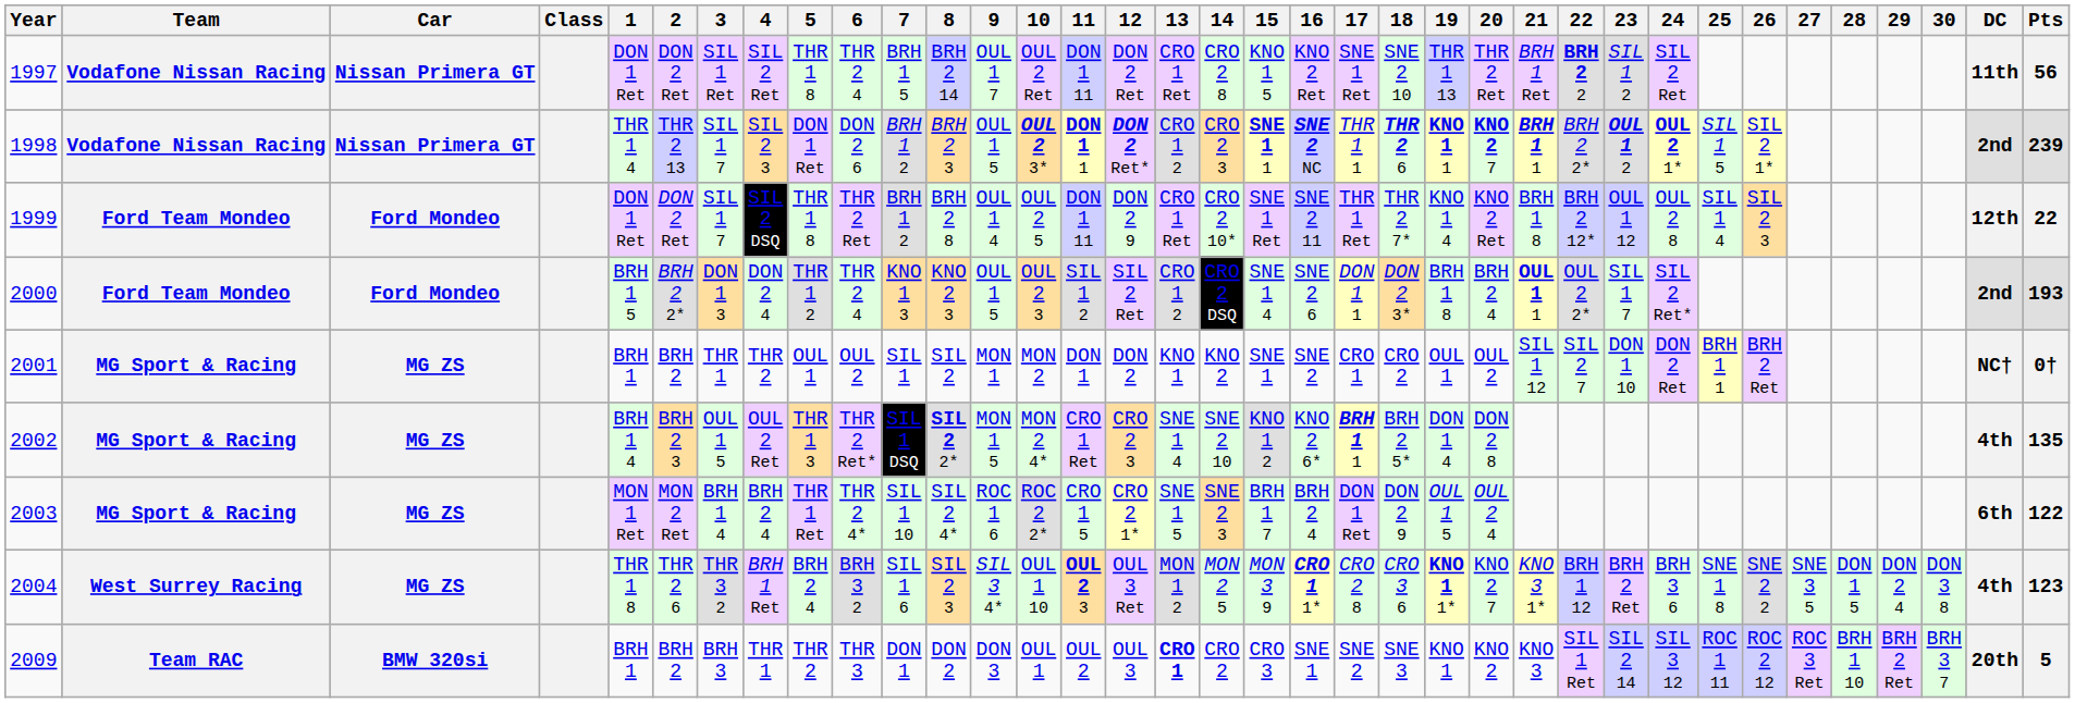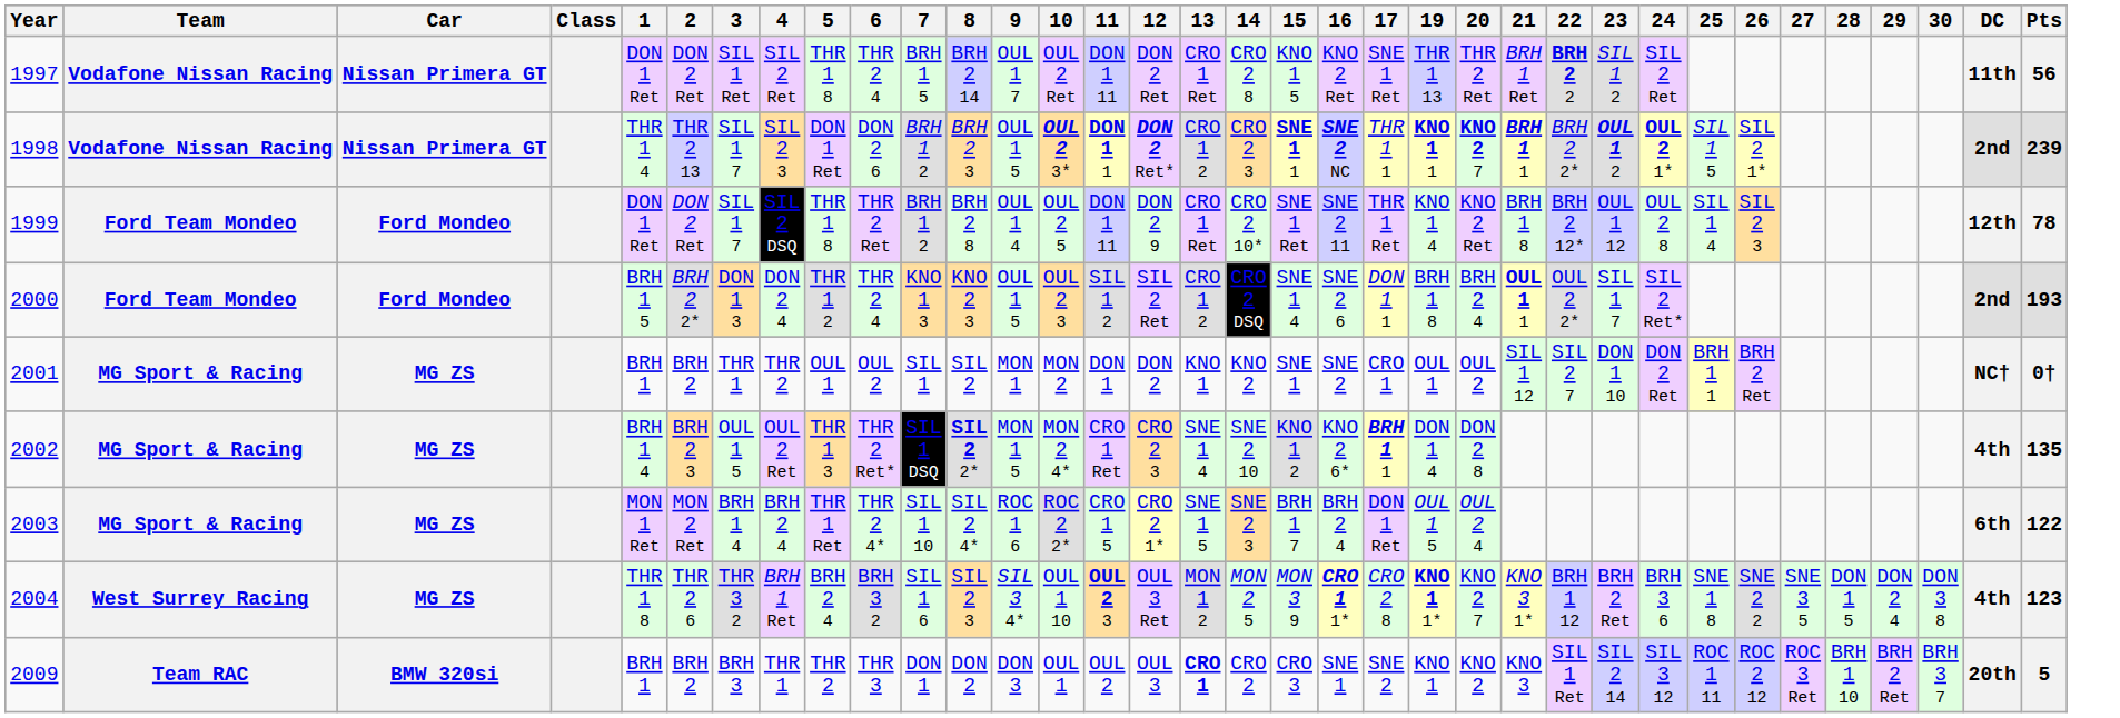- column: 18 | SNE 2 10 | THR 2 6 | THR 2 7* | DON 2 3* | CRO 2 | BRH 2 5* | DON 2 9 | CRO 3 6 | SNE 3
1999 | Pts: 22 -> 78
